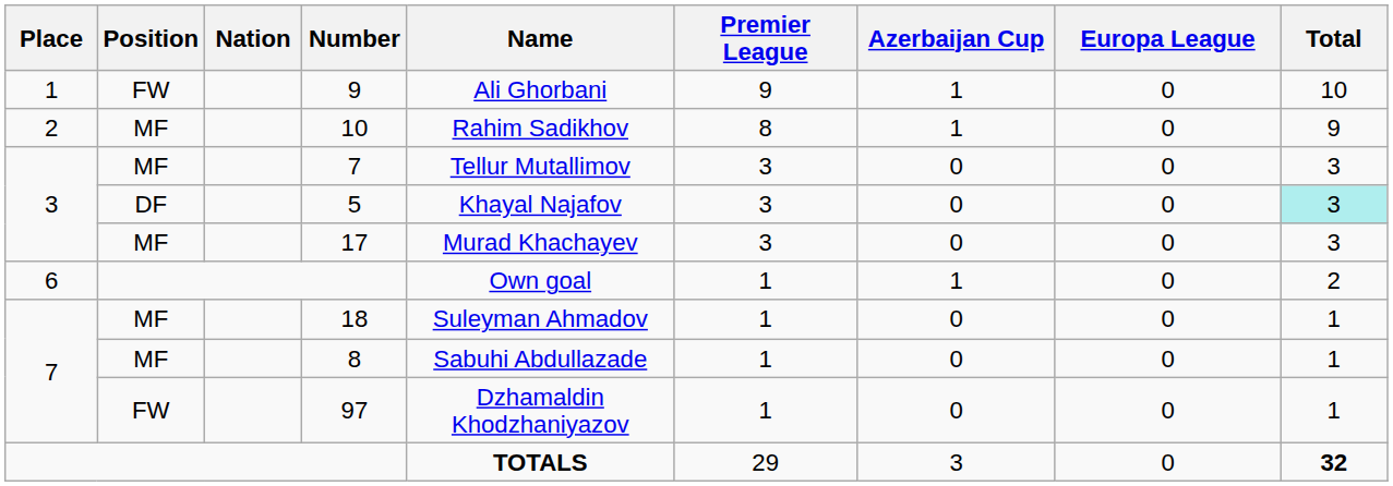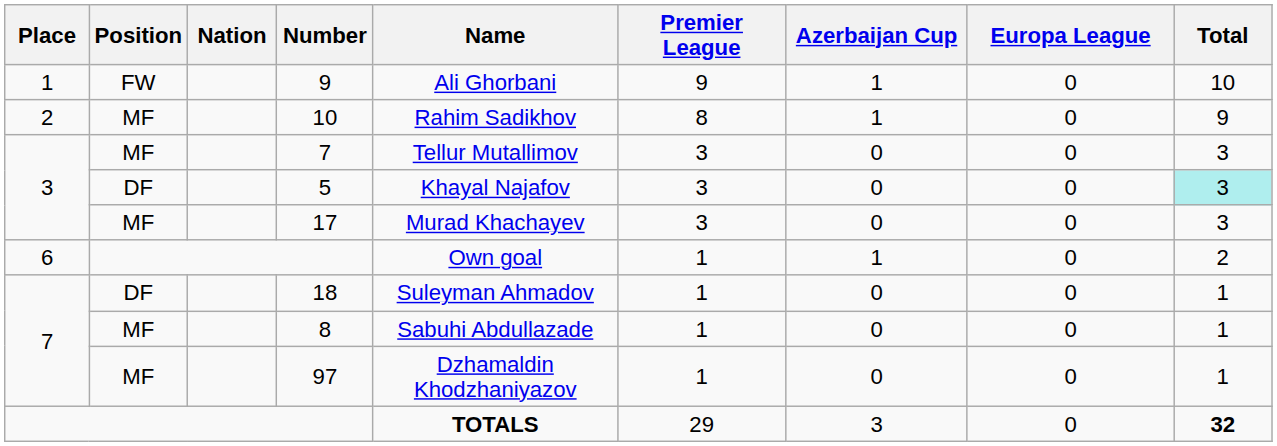18 | Position: MF -> DF
97 | Position: FW -> MF
